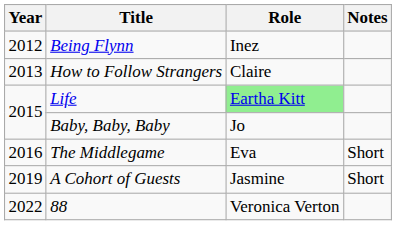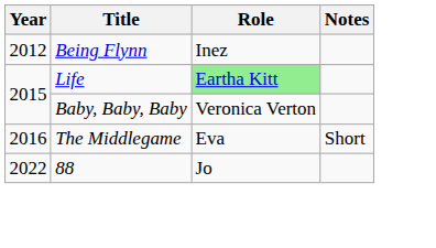- row: 2013 | How to Follow Strangers | Claire
Baby, Baby, Baby | Role: Jo -> Veronica Verton
- row: 2019 | A Cohort of Guests | Jasmine | Short
88 | Role: Veronica Verton -> Jo
